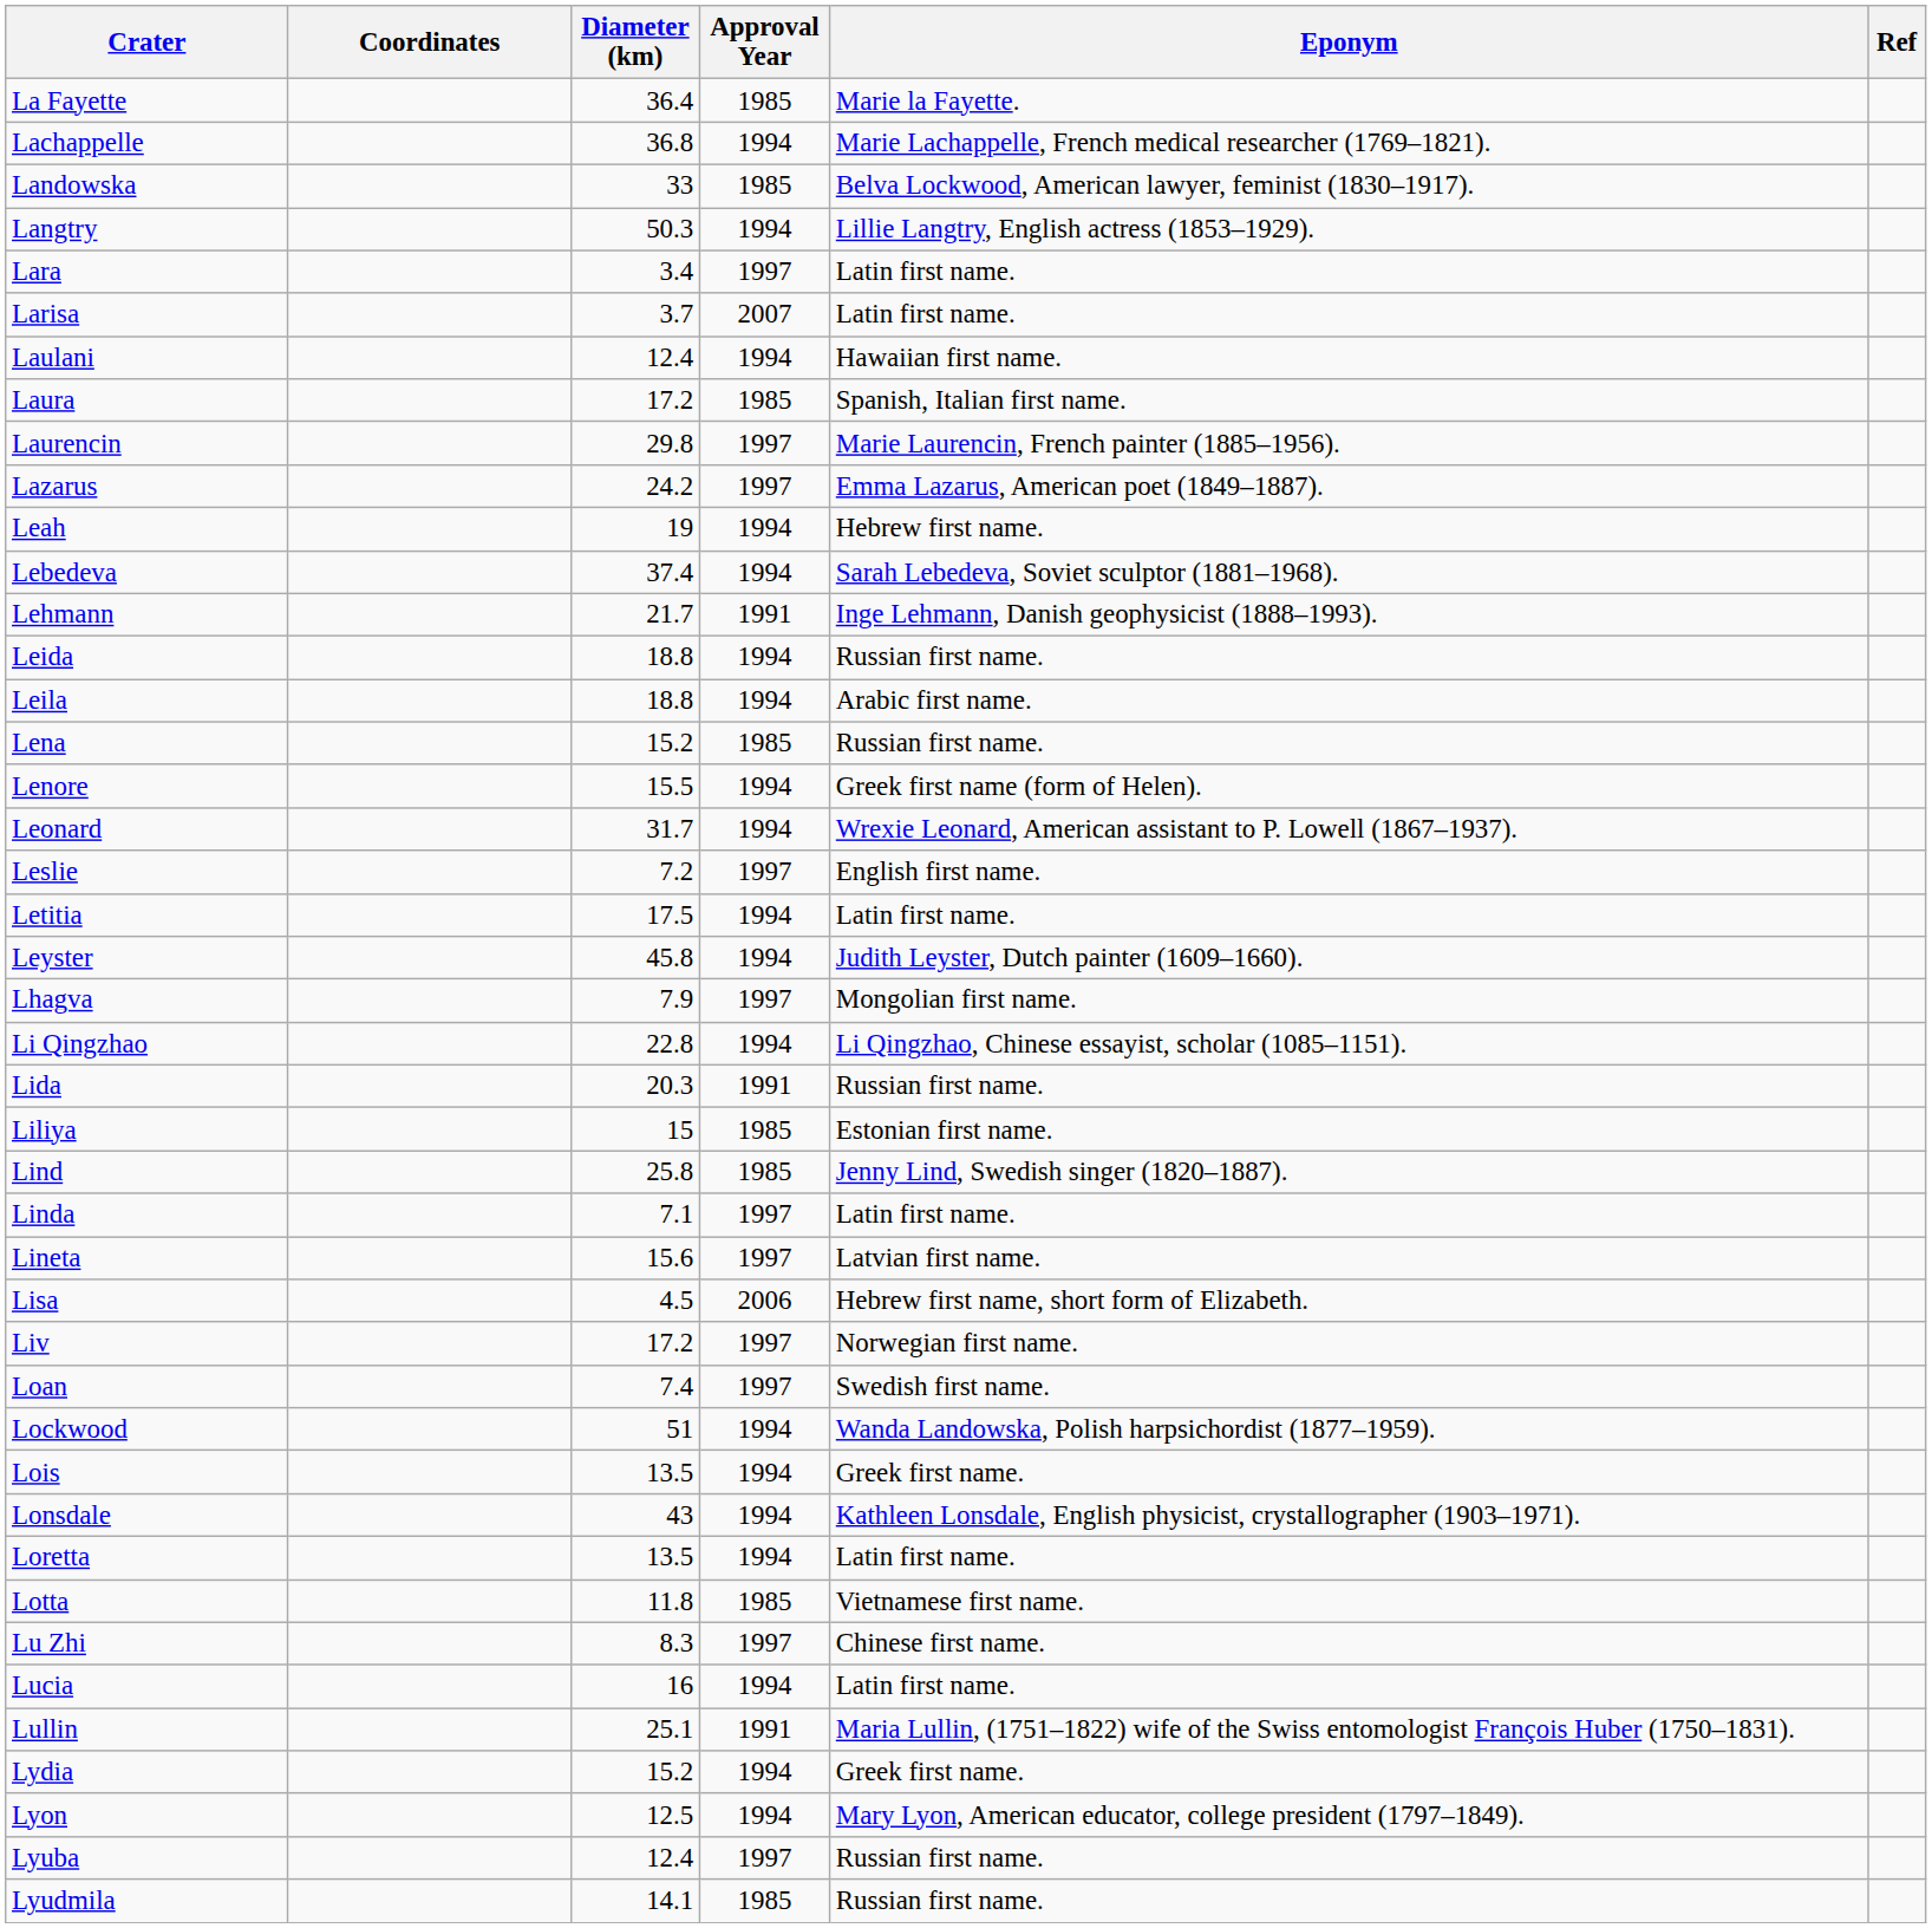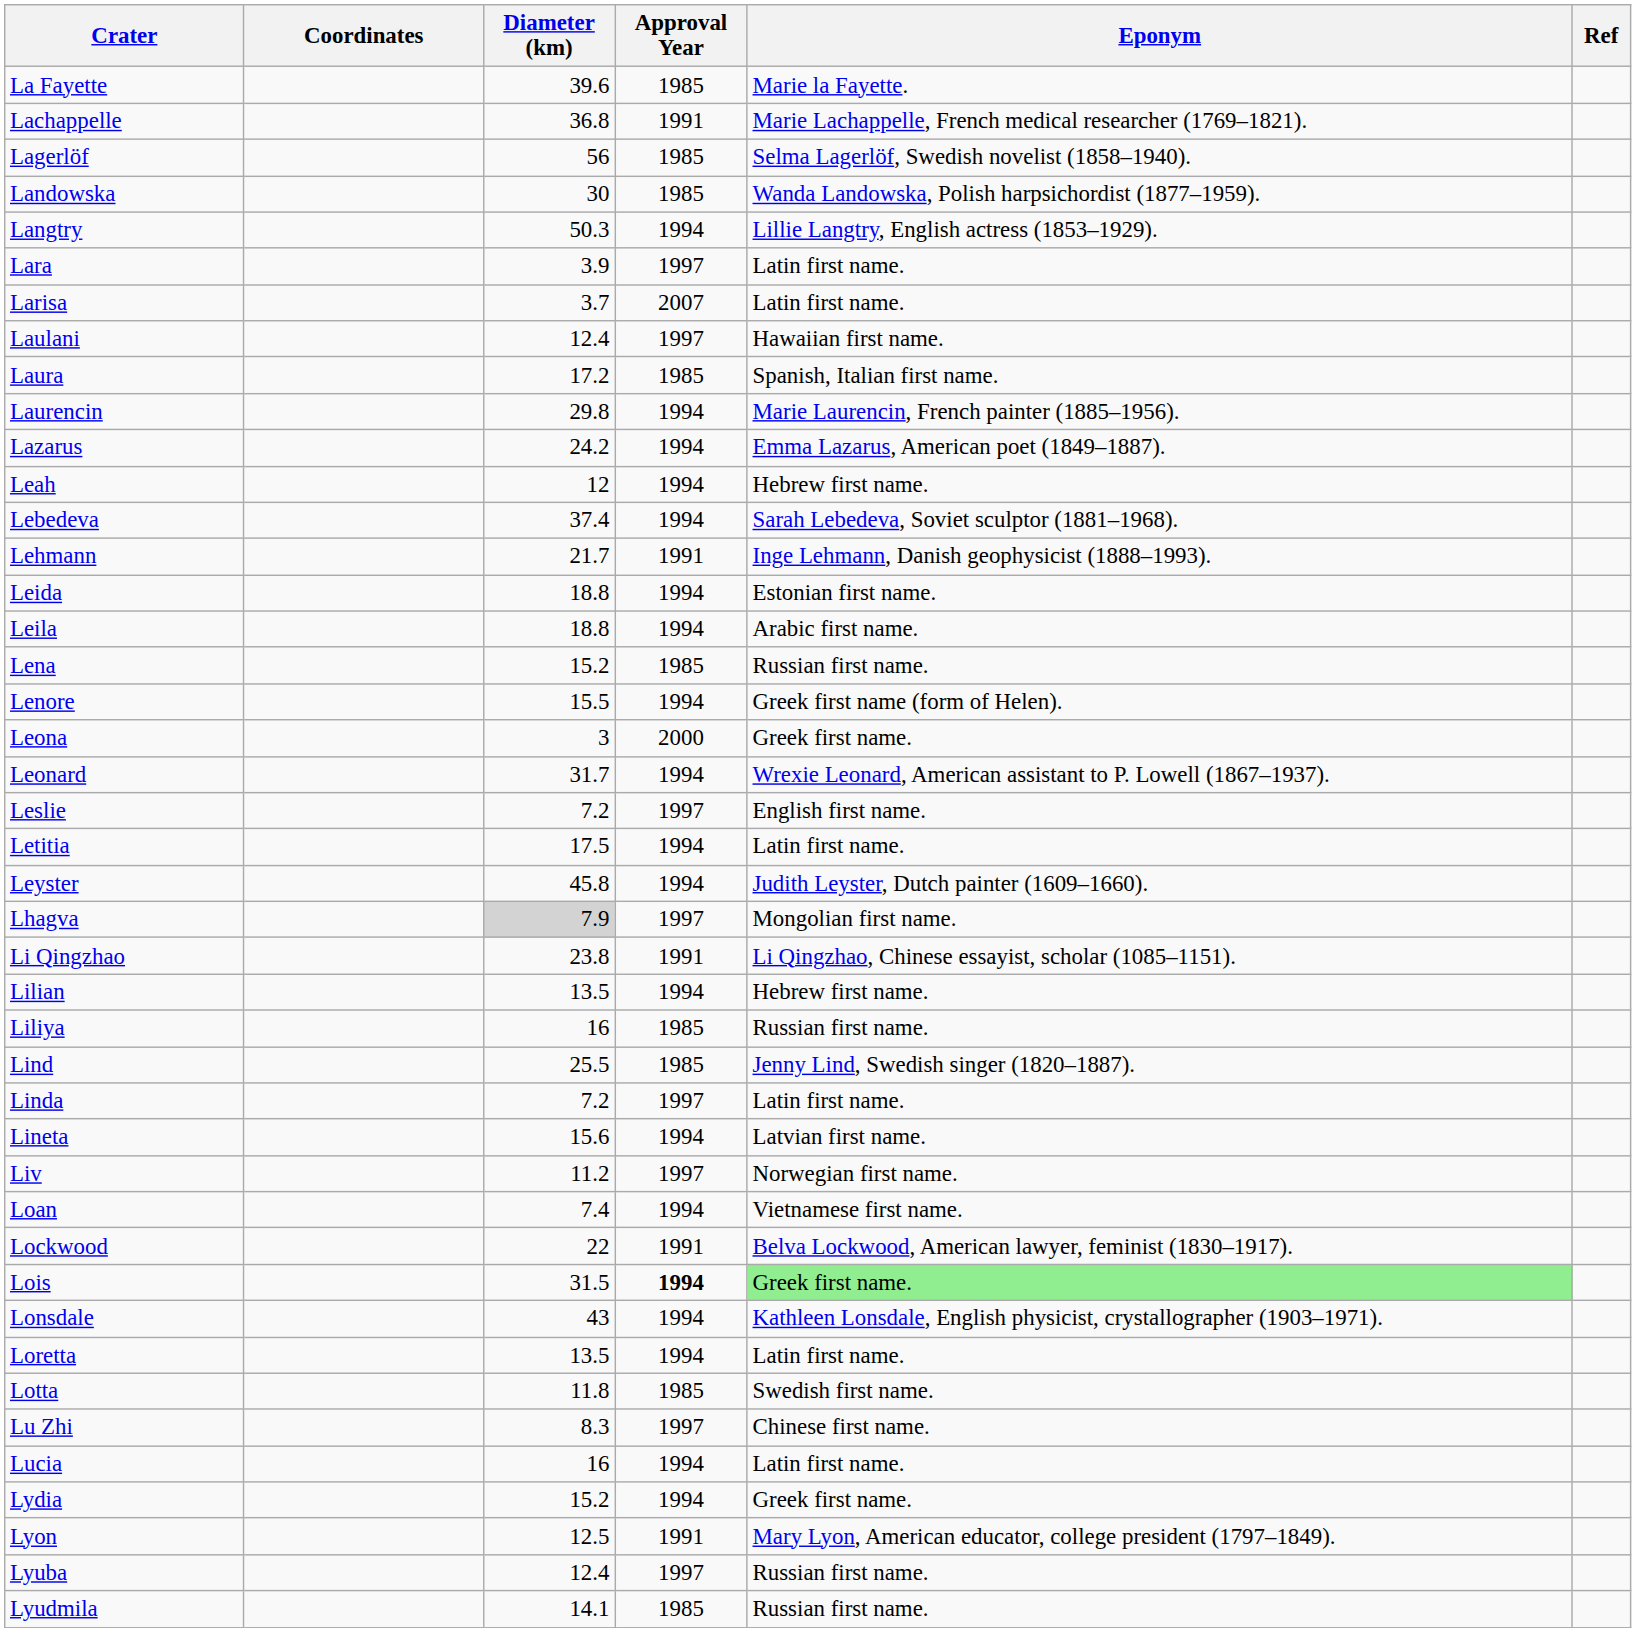La Fayette | Diameter (km): 36.4 -> 39.6
Lachappelle | Approval Year: 1994 -> 1991
+ row: Lagerlöf | 56 | 1985 | Selma Lagerlöf, Swedish novelist (1858–1940).
Landowska | Diameter (km): 33 -> 30
Landowska | Eponym: Belva Lockwood, American lawyer, feminist (1830–1917). -> Wanda Landowska, Polish harpsichordist (1877–1959).
Lara | Diameter (km): 3.4 -> 3.9
Laulani | Approval Year: 1994 -> 1997
Laurencin | Approval Year: 1997 -> 1994
Lazarus | Approval Year: 1997 -> 1994
Leah | Diameter (km): 19 -> 12
Leida | Eponym: Russian first name. -> Estonian first name.
+ row: Leona | 3 | 2000 | Greek first name.
Lhagva | Diameter (km): no background -> lightgrey background
Li Qingzhao | Diameter (km): 22.8 -> 23.8
Li Qingzhao | Approval Year: 1994 -> 1991
- row: Lida | 20.3 | 1991 | Russian first name.
+ row: Lilian | 13.5 | 1994 | Hebrew first name.
Liliya | Diameter (km): 15 -> 16
Liliya | Eponym: Estonian first name. -> Russian first name.
Lind | Diameter (km): 25.8 -> 25.5
Linda | Diameter (km): 7.1 -> 7.2
Lineta | Approval Year: 1997 -> 1994
- row: Lisa | 4.5 | 2006 | Hebrew first name, short form of Elizabeth.
Liv | Diameter (km): 17.2 -> 11.2
Loan | Approval Year: 1997 -> 1994
Loan | Eponym: Swedish first name. -> Vietnamese first name.
Lockwood | Diameter (km): 51 -> 22
Lockwood | Approval Year: 1994 -> 1991
Lockwood | Eponym: Wanda Landowska, Polish harpsichordist (1877–1959). -> Belva Lockwood, American lawyer, feminist (1830–1917).
Lois | Diameter (km): 13.5 -> 31.5
Lois | Approval Year: normal -> bold
Lois | Eponym: no background -> lightgreen background
Lotta | Eponym: Vietnamese first name. -> Swedish first name.
- row: Lullin | 25.1 | 1991 | Maria Lullin, (1751–1822) wife of the Swiss entomologist François Huber (1750–1831).
Lyon | Approval Year: 1994 -> 1991
